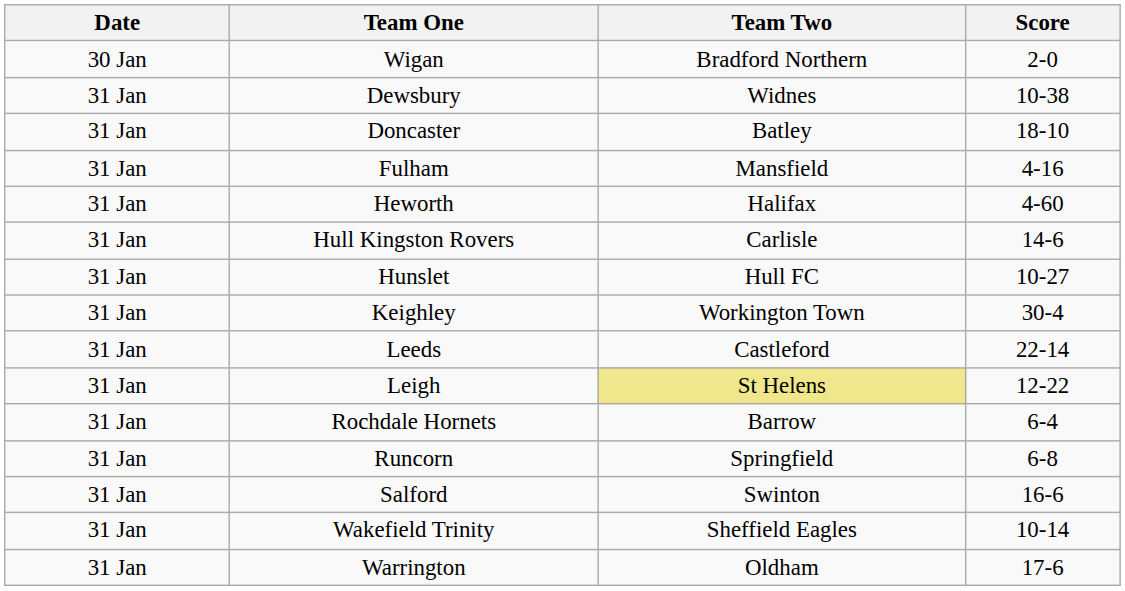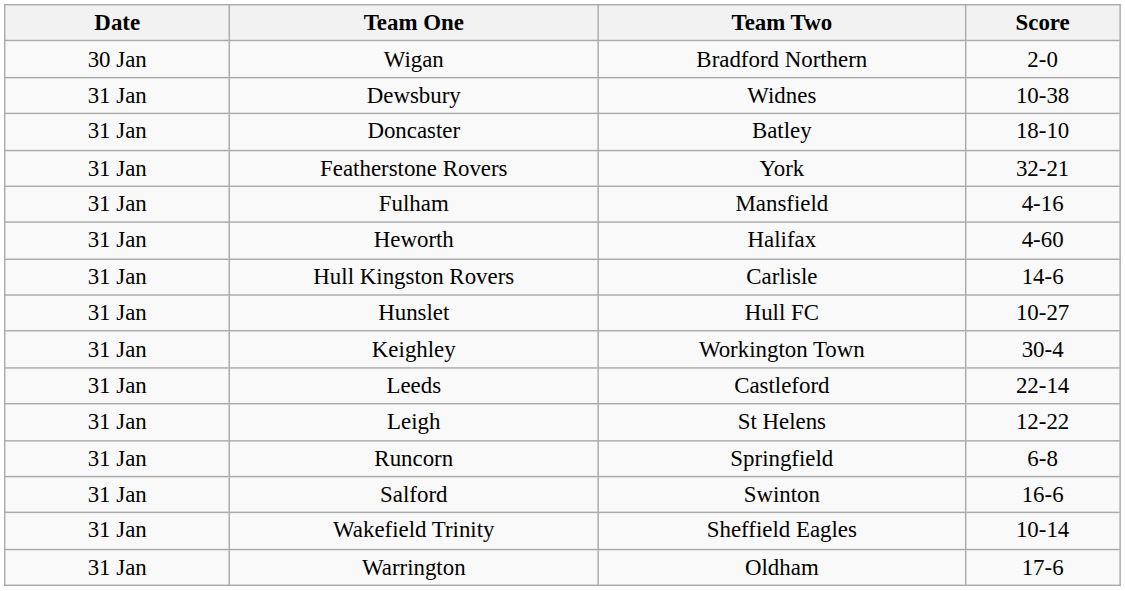+ row: 31 Jan | Featherstone Rovers | York | 32-21
Leigh | Team Two: khaki background -> no background
- row: 31 Jan | Rochdale Hornets | Barrow | 6-4
